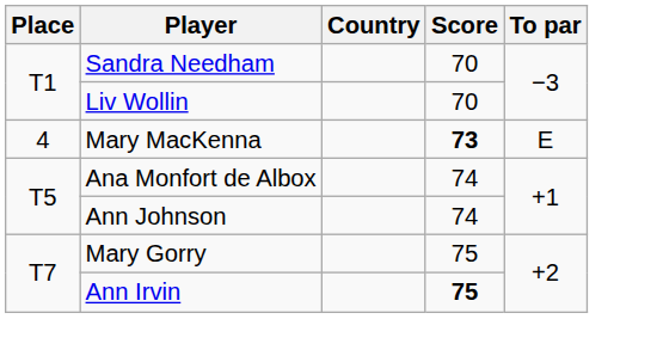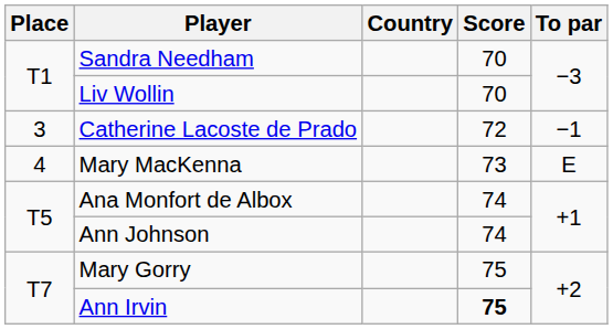+ row: 3 | Catherine Lacoste de Prado | 72 | −1
Mary MacKenna | Score: bold -> normal
